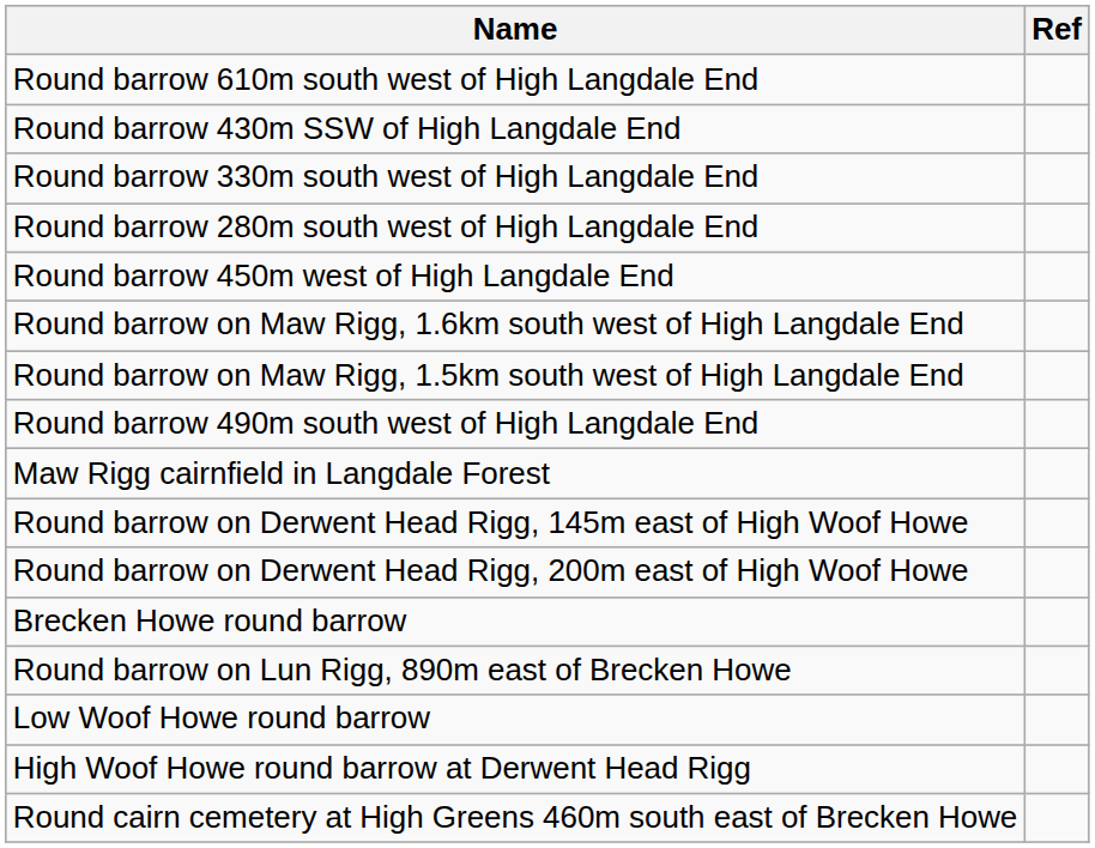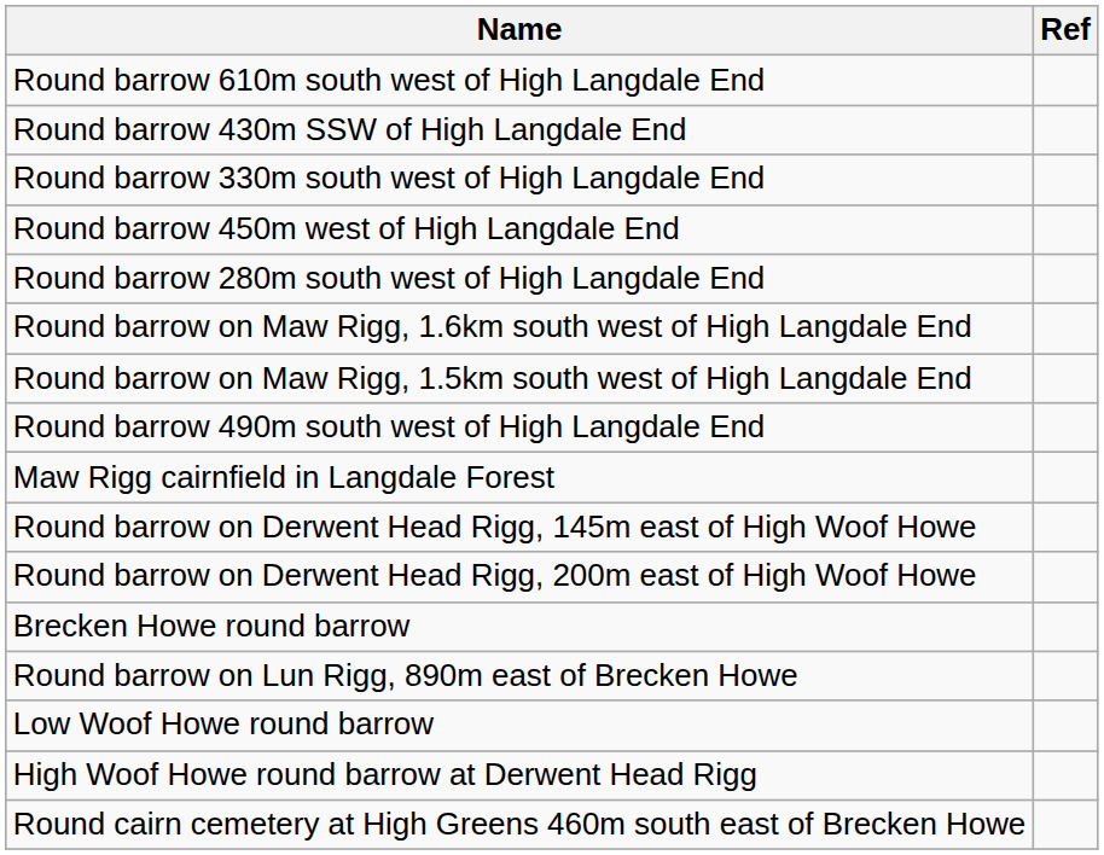rows swapped: Round barrow 280m south west of High Langdale End <-> Round barrow 450m west of High Langdale End
